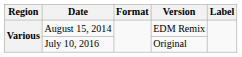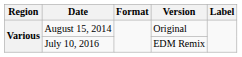August 15, 2014 | Version: EDM Remix -> Original
July 10, 2016 | Version: Original -> EDM Remix
